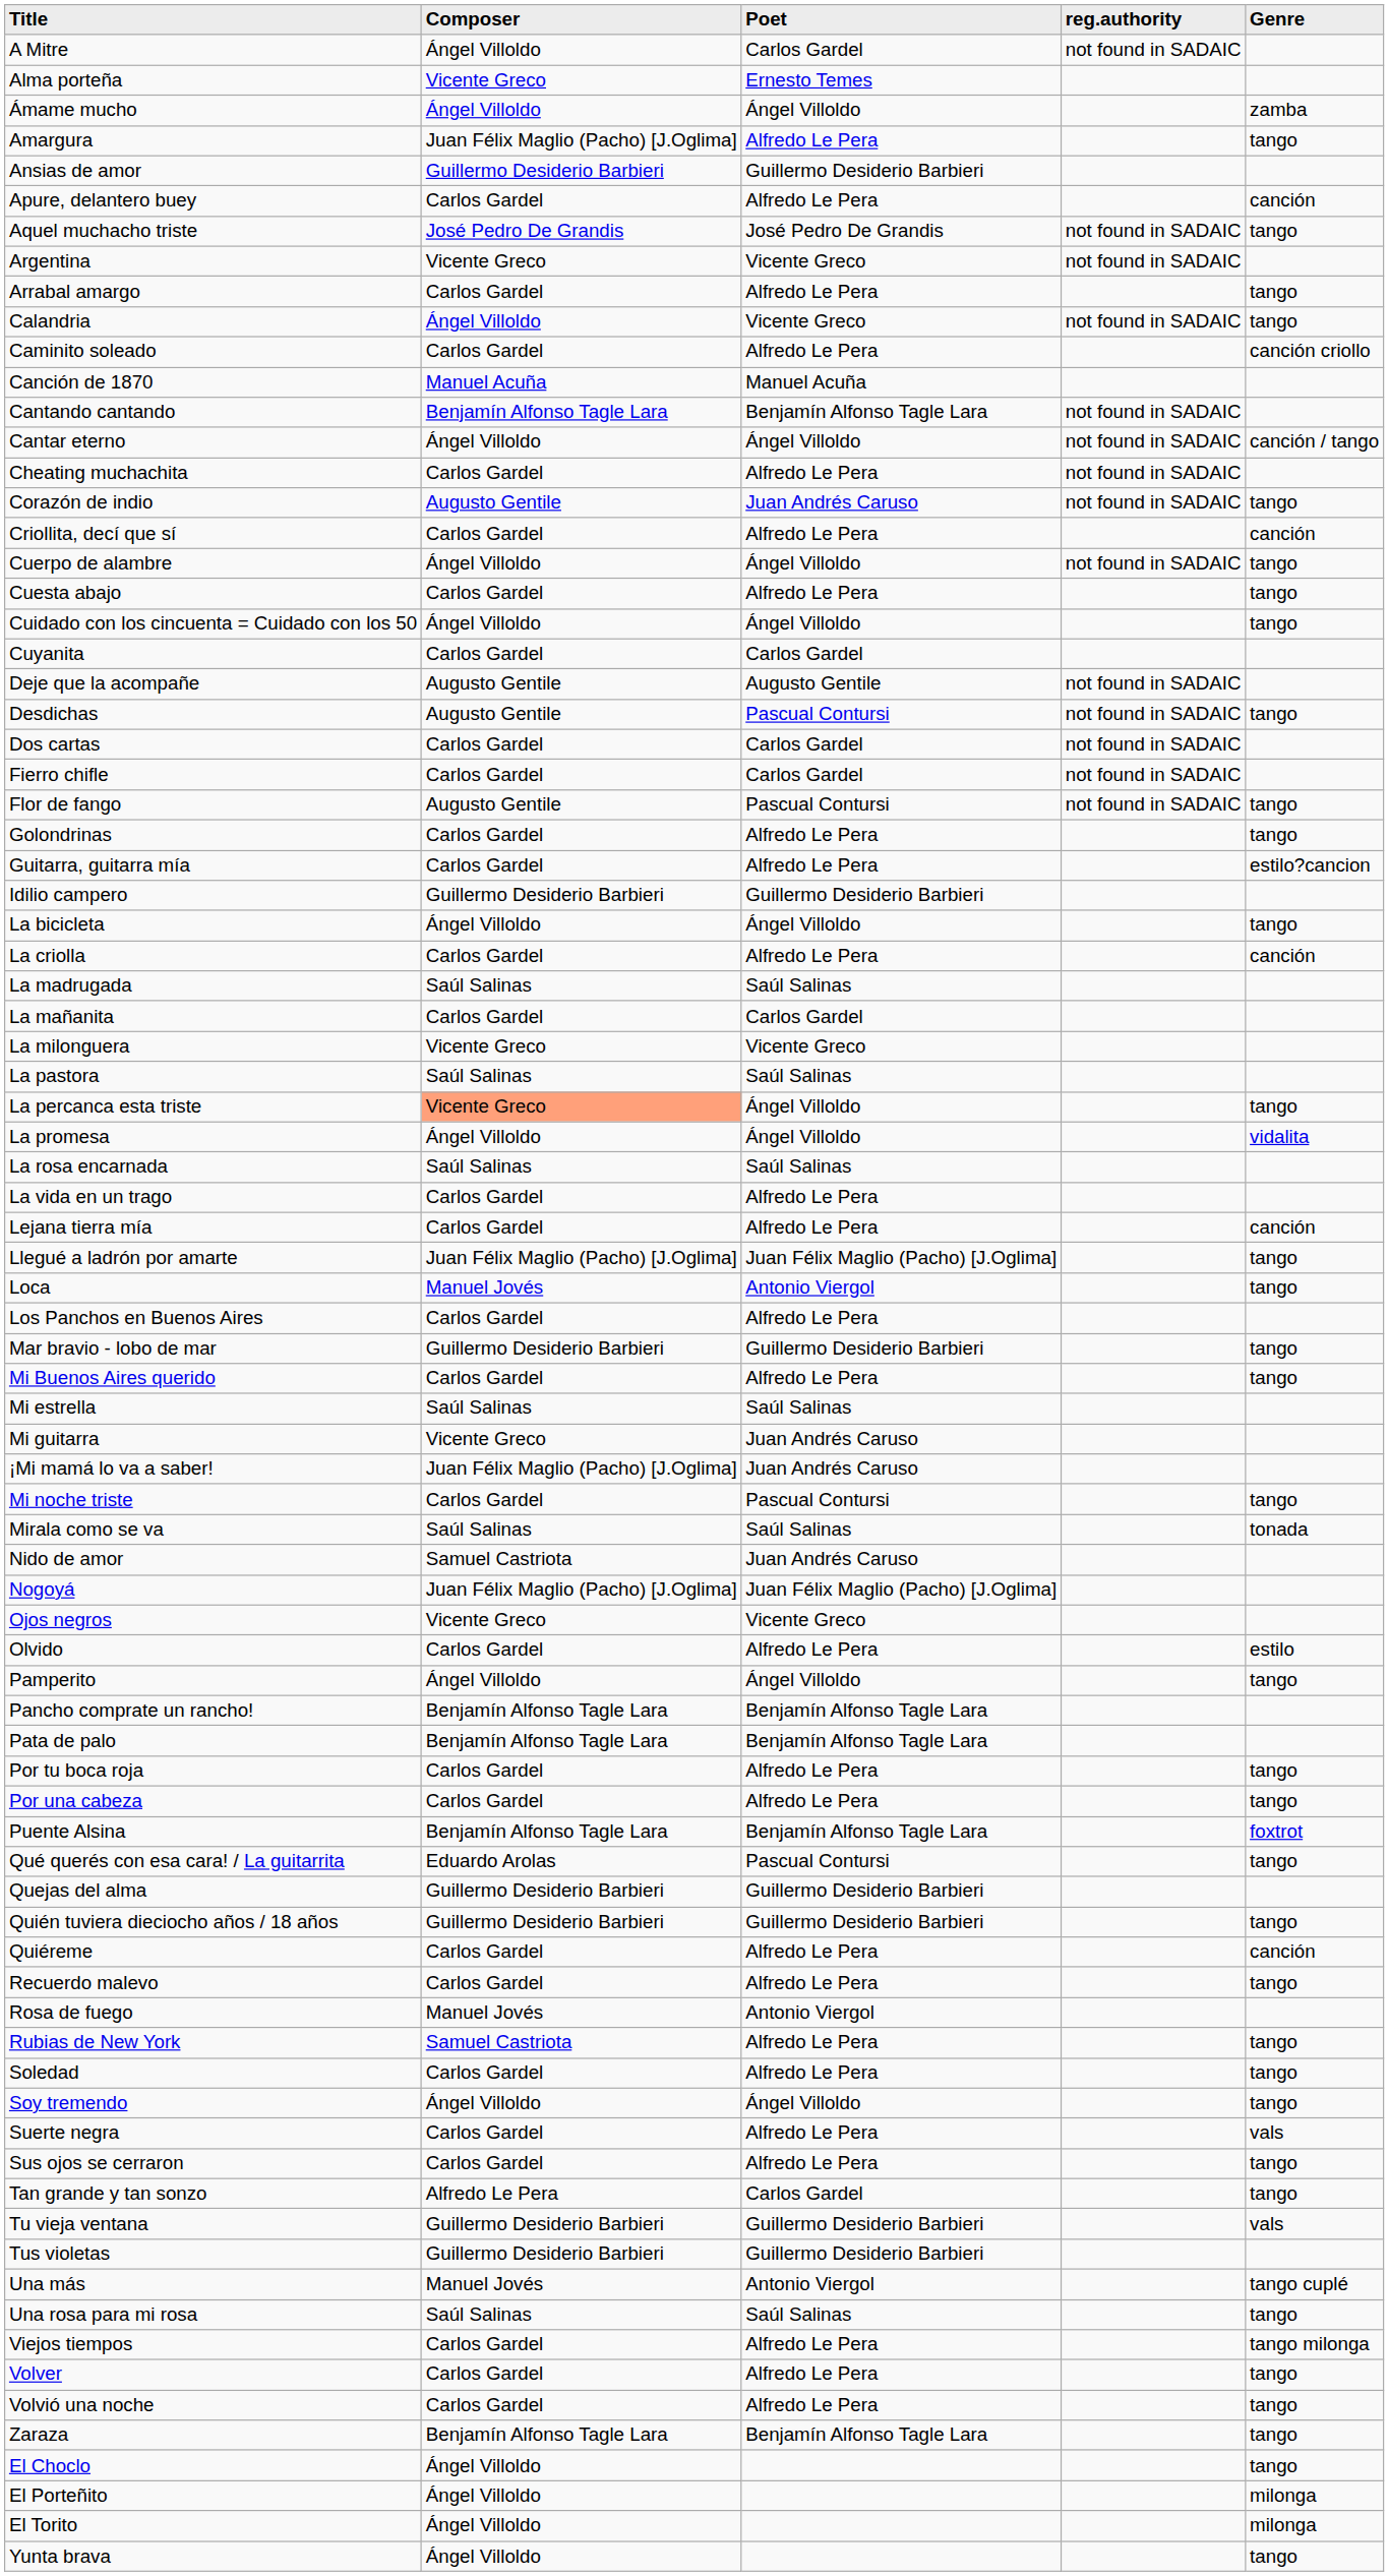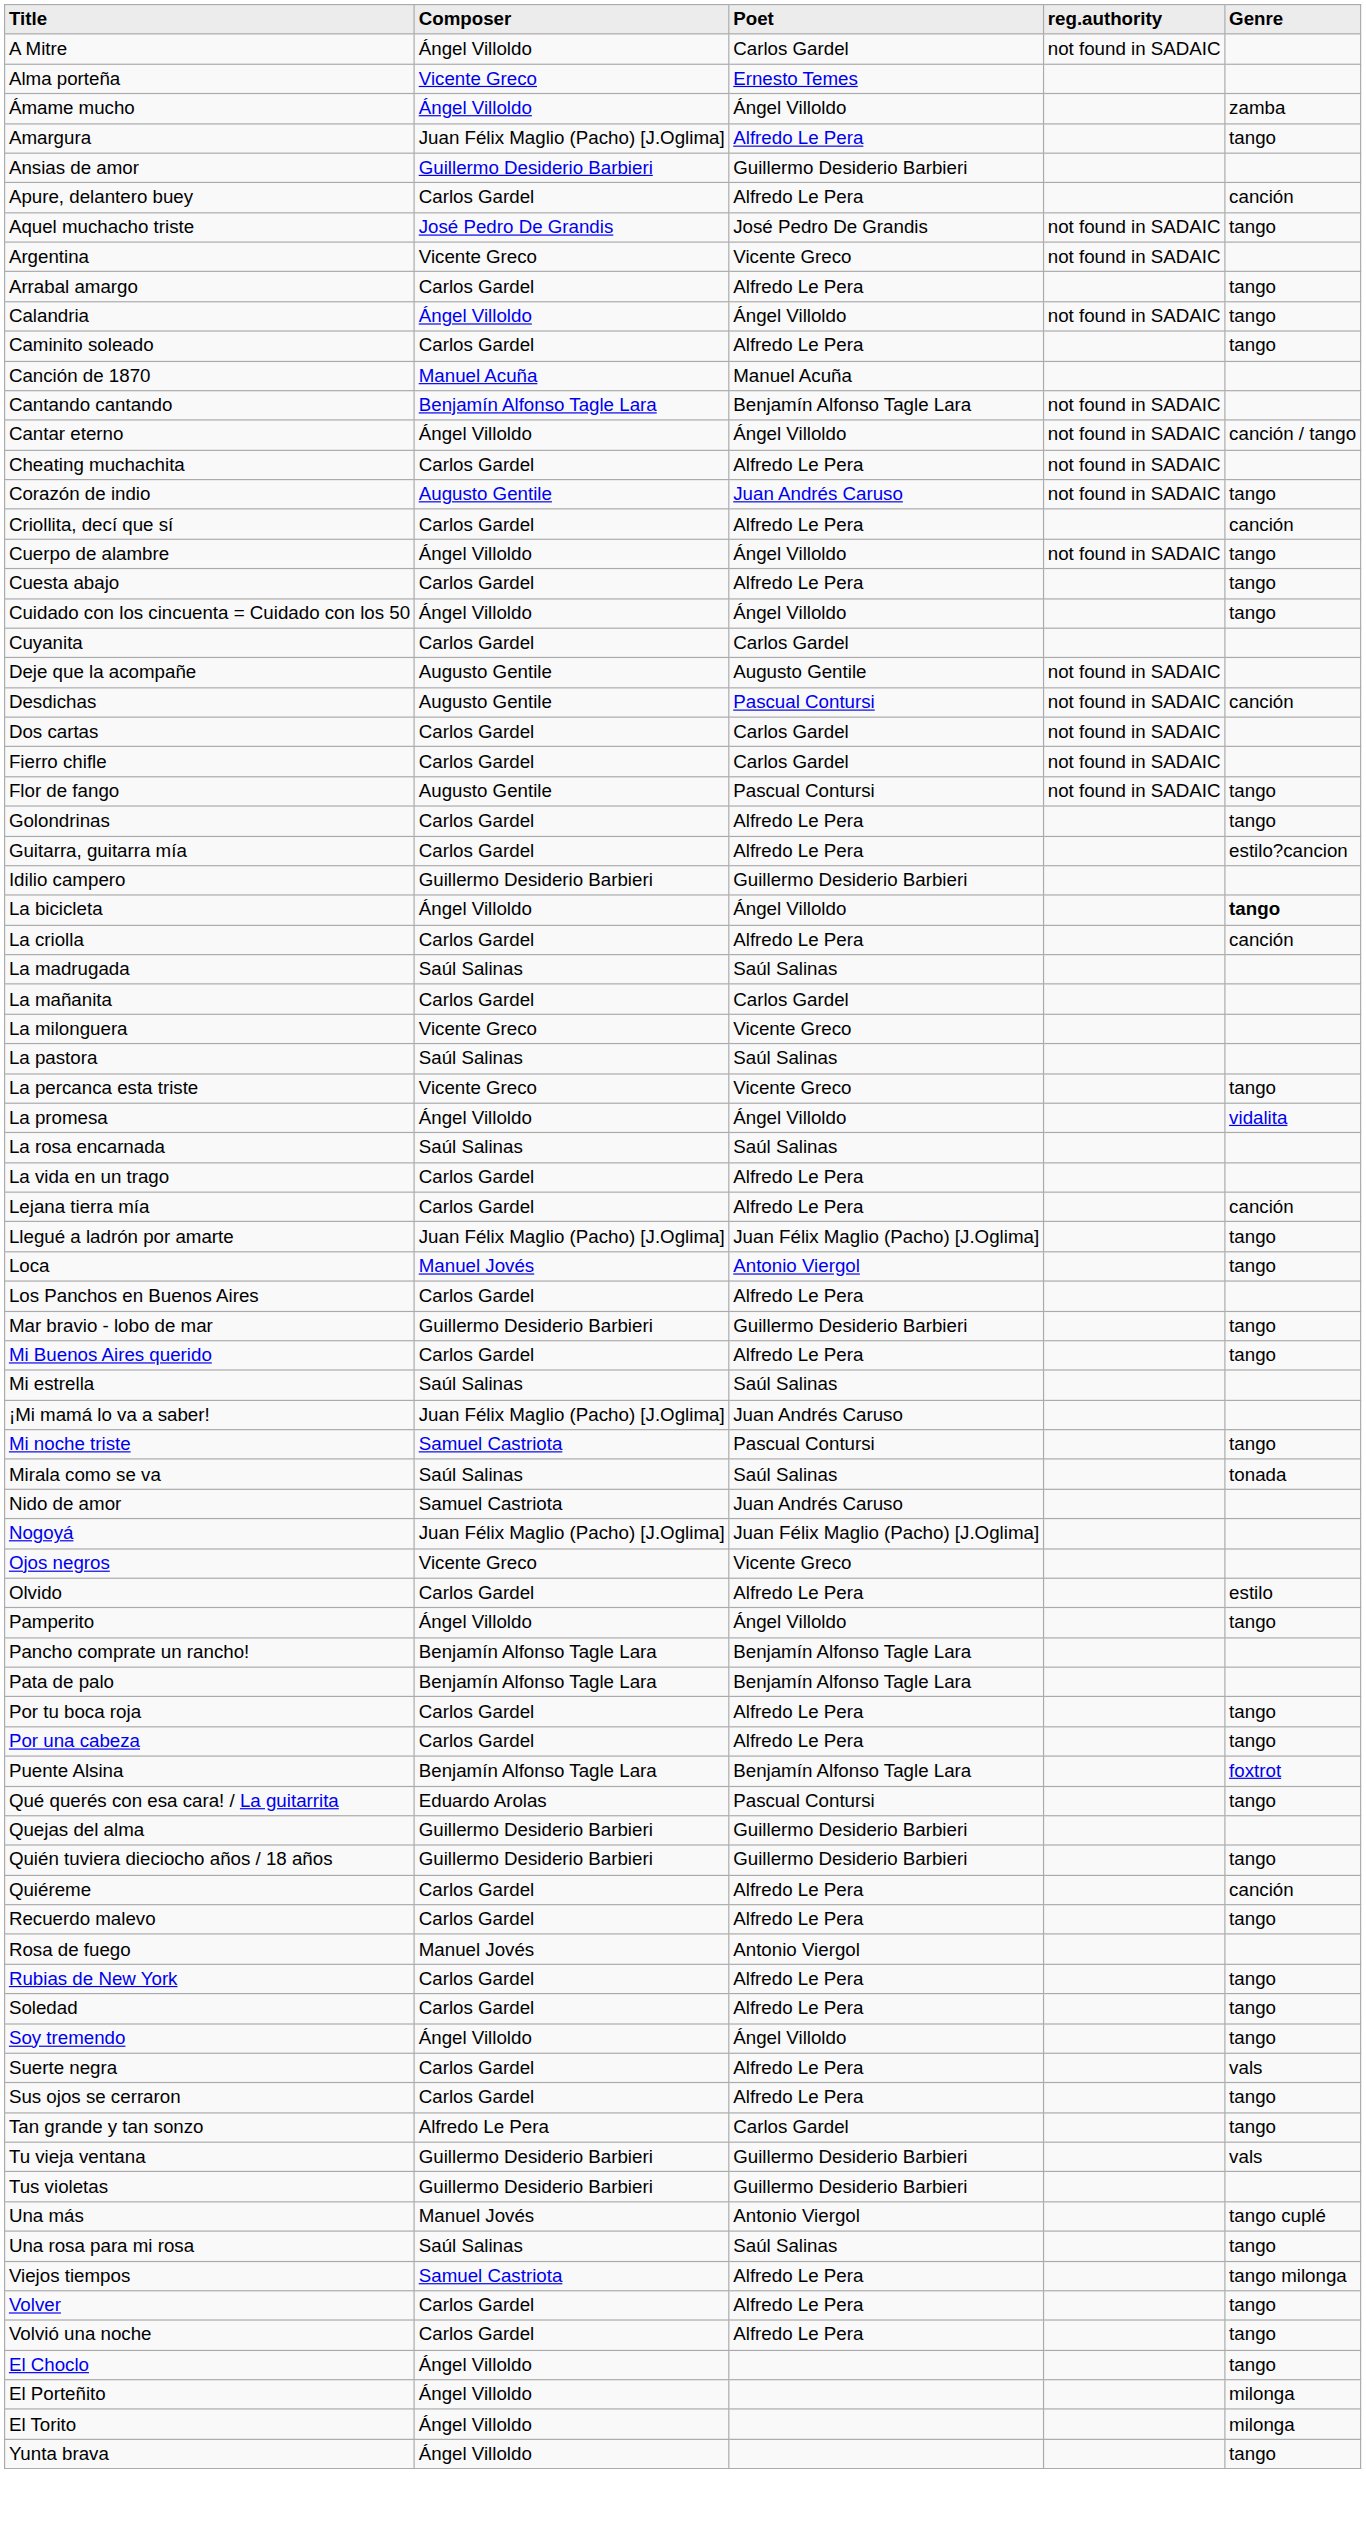Calandria | Poet: Vicente Greco -> Ángel Villoldo
Caminito soleado | Genre: canción criollo -> tango
Desdichas | Genre: tango -> canción
La bicicleta | Genre: normal -> bold
La percanca esta triste | Composer: lightsalmon background -> no background
La percanca esta triste | Poet: Ángel Villoldo -> Vicente Greco
- row: Mi guitarra | Vicente Greco | Juan Andrés Caruso
Mi noche triste | Composer: Carlos Gardel -> Samuel Castriota
Rubias de New York | Composer: Samuel Castriota -> Carlos Gardel
Viejos tiempos | Composer: Carlos Gardel -> Samuel Castriota
- row: Zaraza | Benjamín Alfonso Tagle Lara | Benjamín Alfonso Tagle Lara | tango
